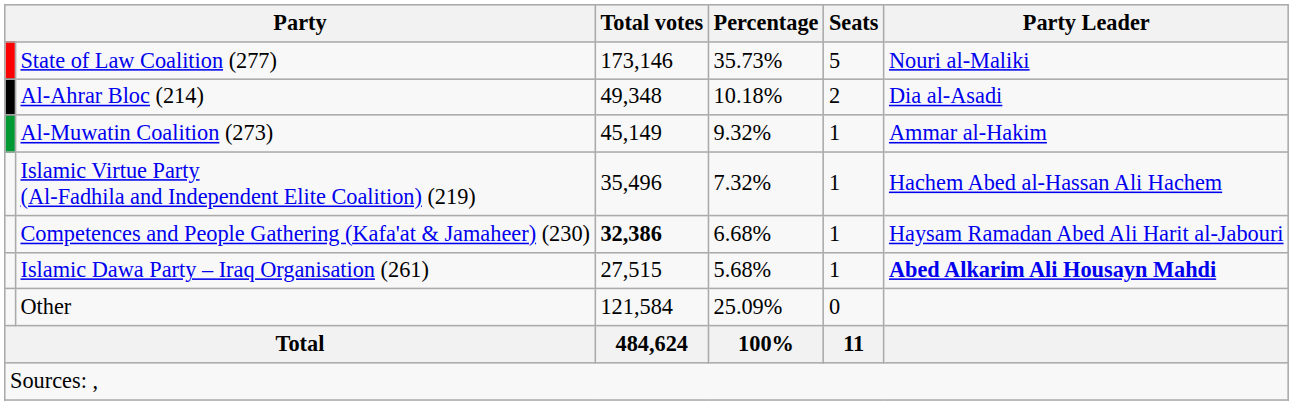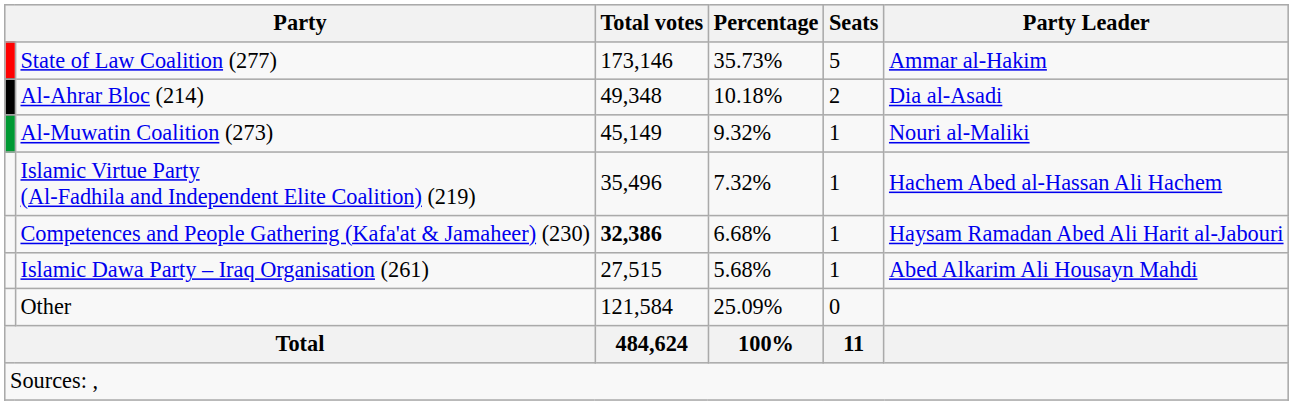State of Law Coalition (277) | Party Leader: Nouri al-Maliki -> Ammar al-Hakim
Al-Muwatin Coalition (273) | Party Leader: Ammar al-Hakim -> Nouri al-Maliki
Islamic Dawa Party – Iraq Organisation (261) | Party Leader: bold -> normal
